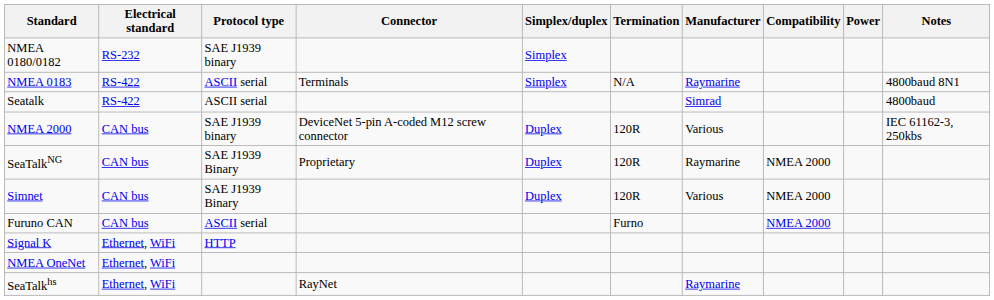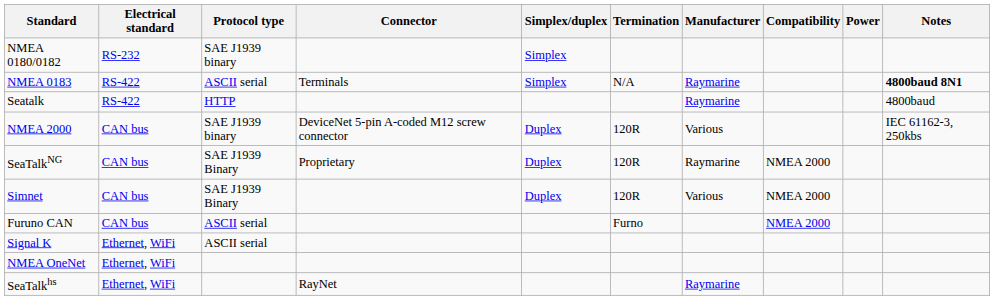NMEA 0183 | Notes: normal -> bold
Seatalk | Protocol type: ASCII serial -> HTTP
Seatalk | Manufacturer: Simrad -> Raymarine
Signal K | Protocol type: HTTP -> ASCII serial
